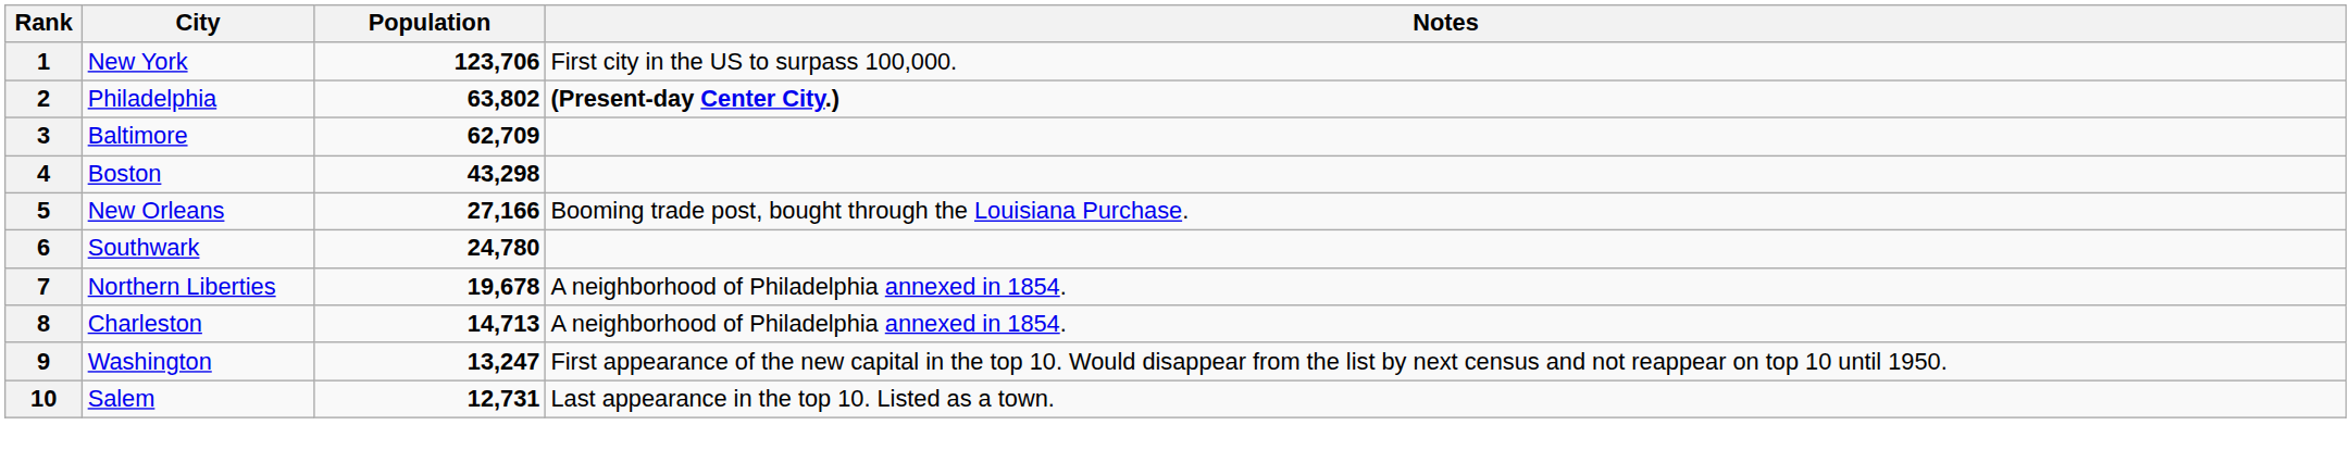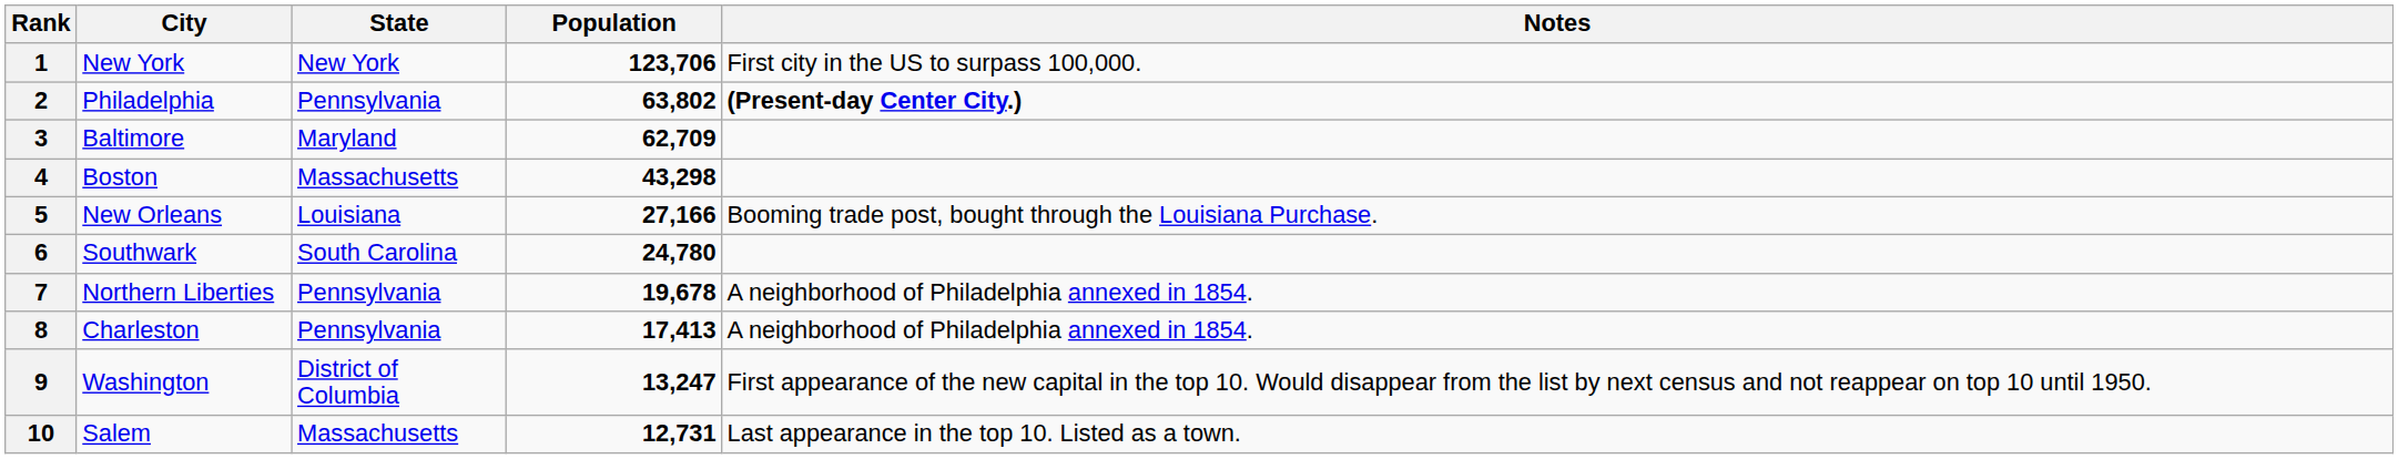+ column: State | New York | Pennsylvania | Maryland | Massachusetts | Louisiana | South Carolina | Pennsylvania | Pennsylvania | District of Columbia | Massachusetts
8 | Population: 14,713 -> 17,413
